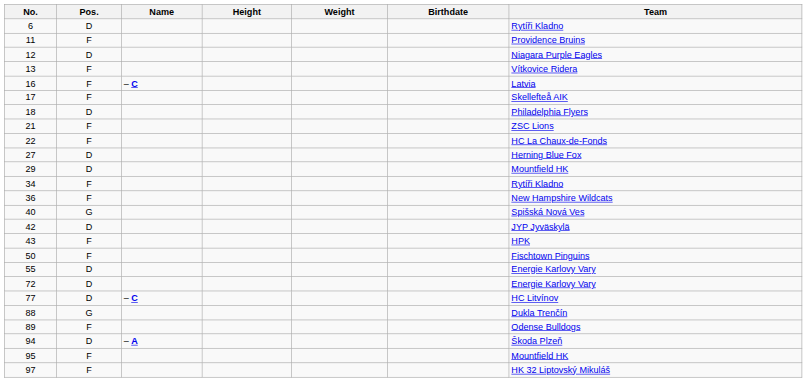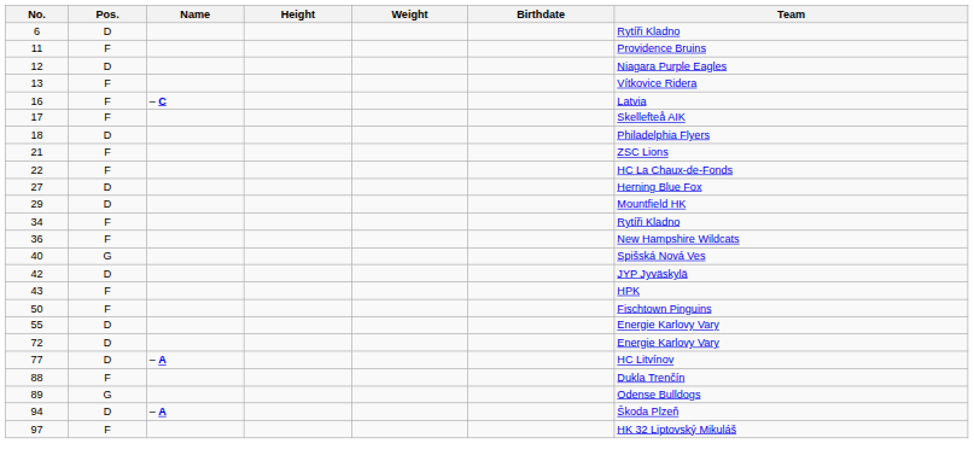77 | Name: – C -> – A
88 | Pos.: G -> F
89 | Pos.: F -> G
- row: 95 | F | Mountfield HK
